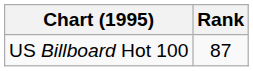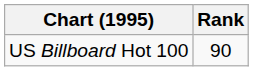US Billboard Hot 100 | Rank: 87 -> 90
